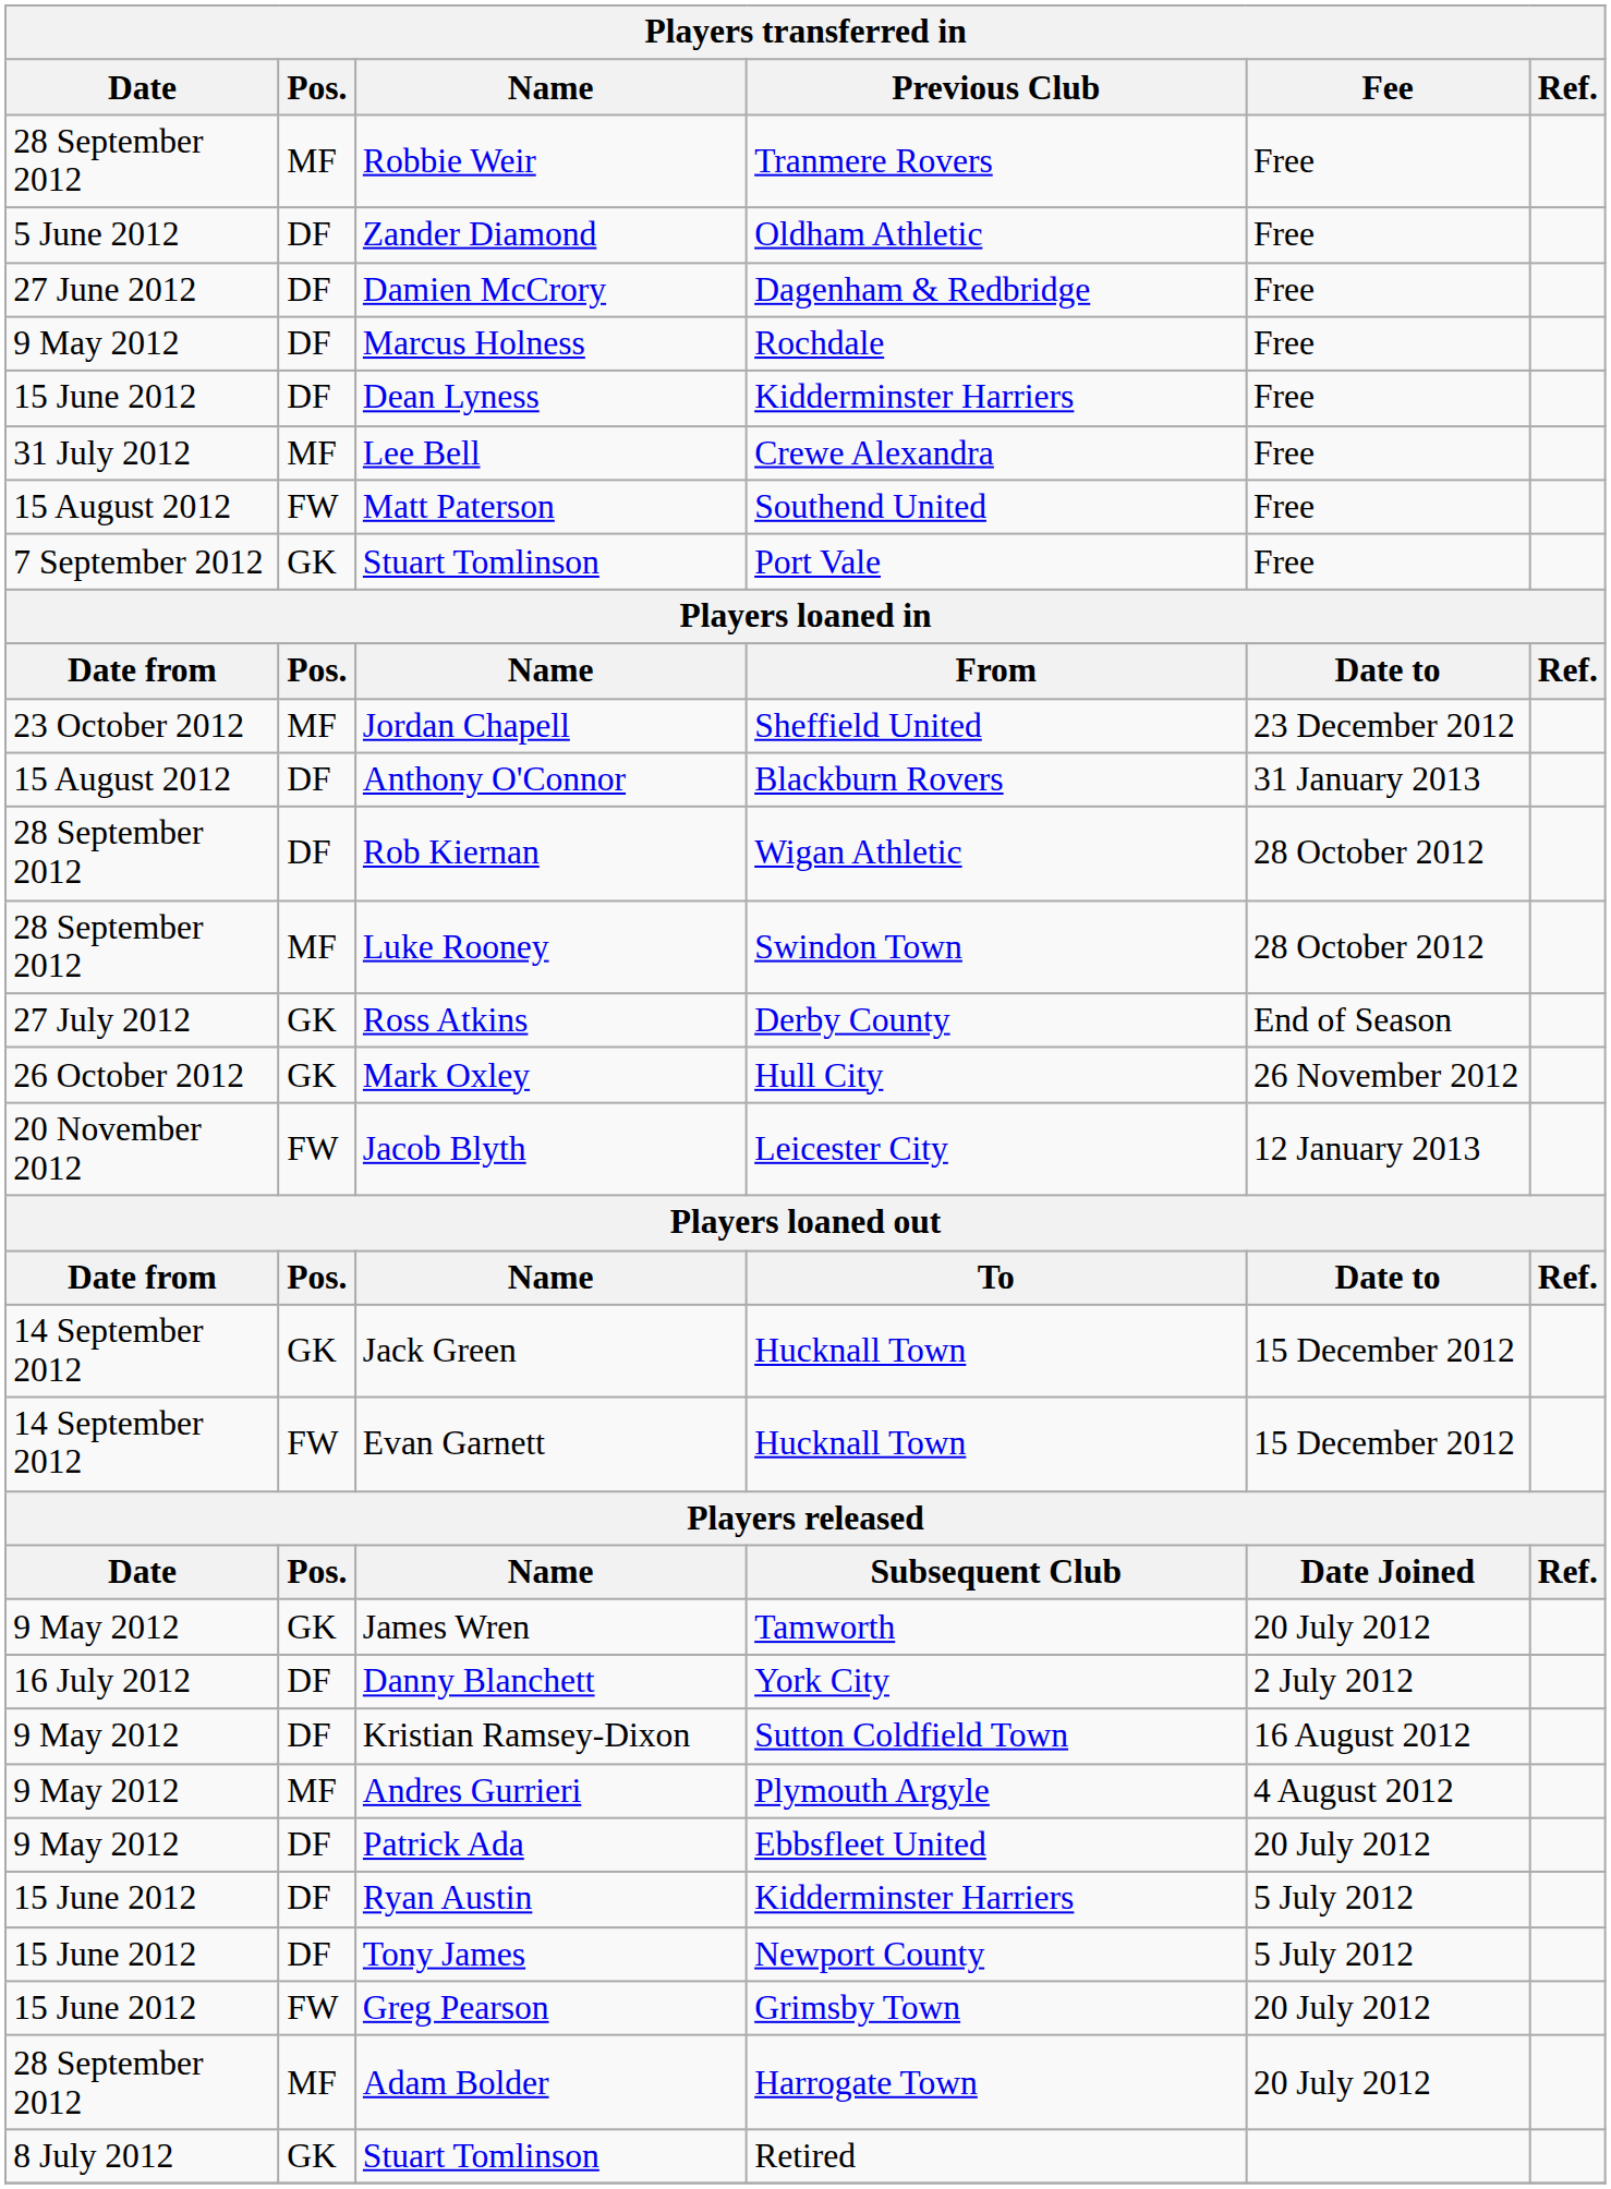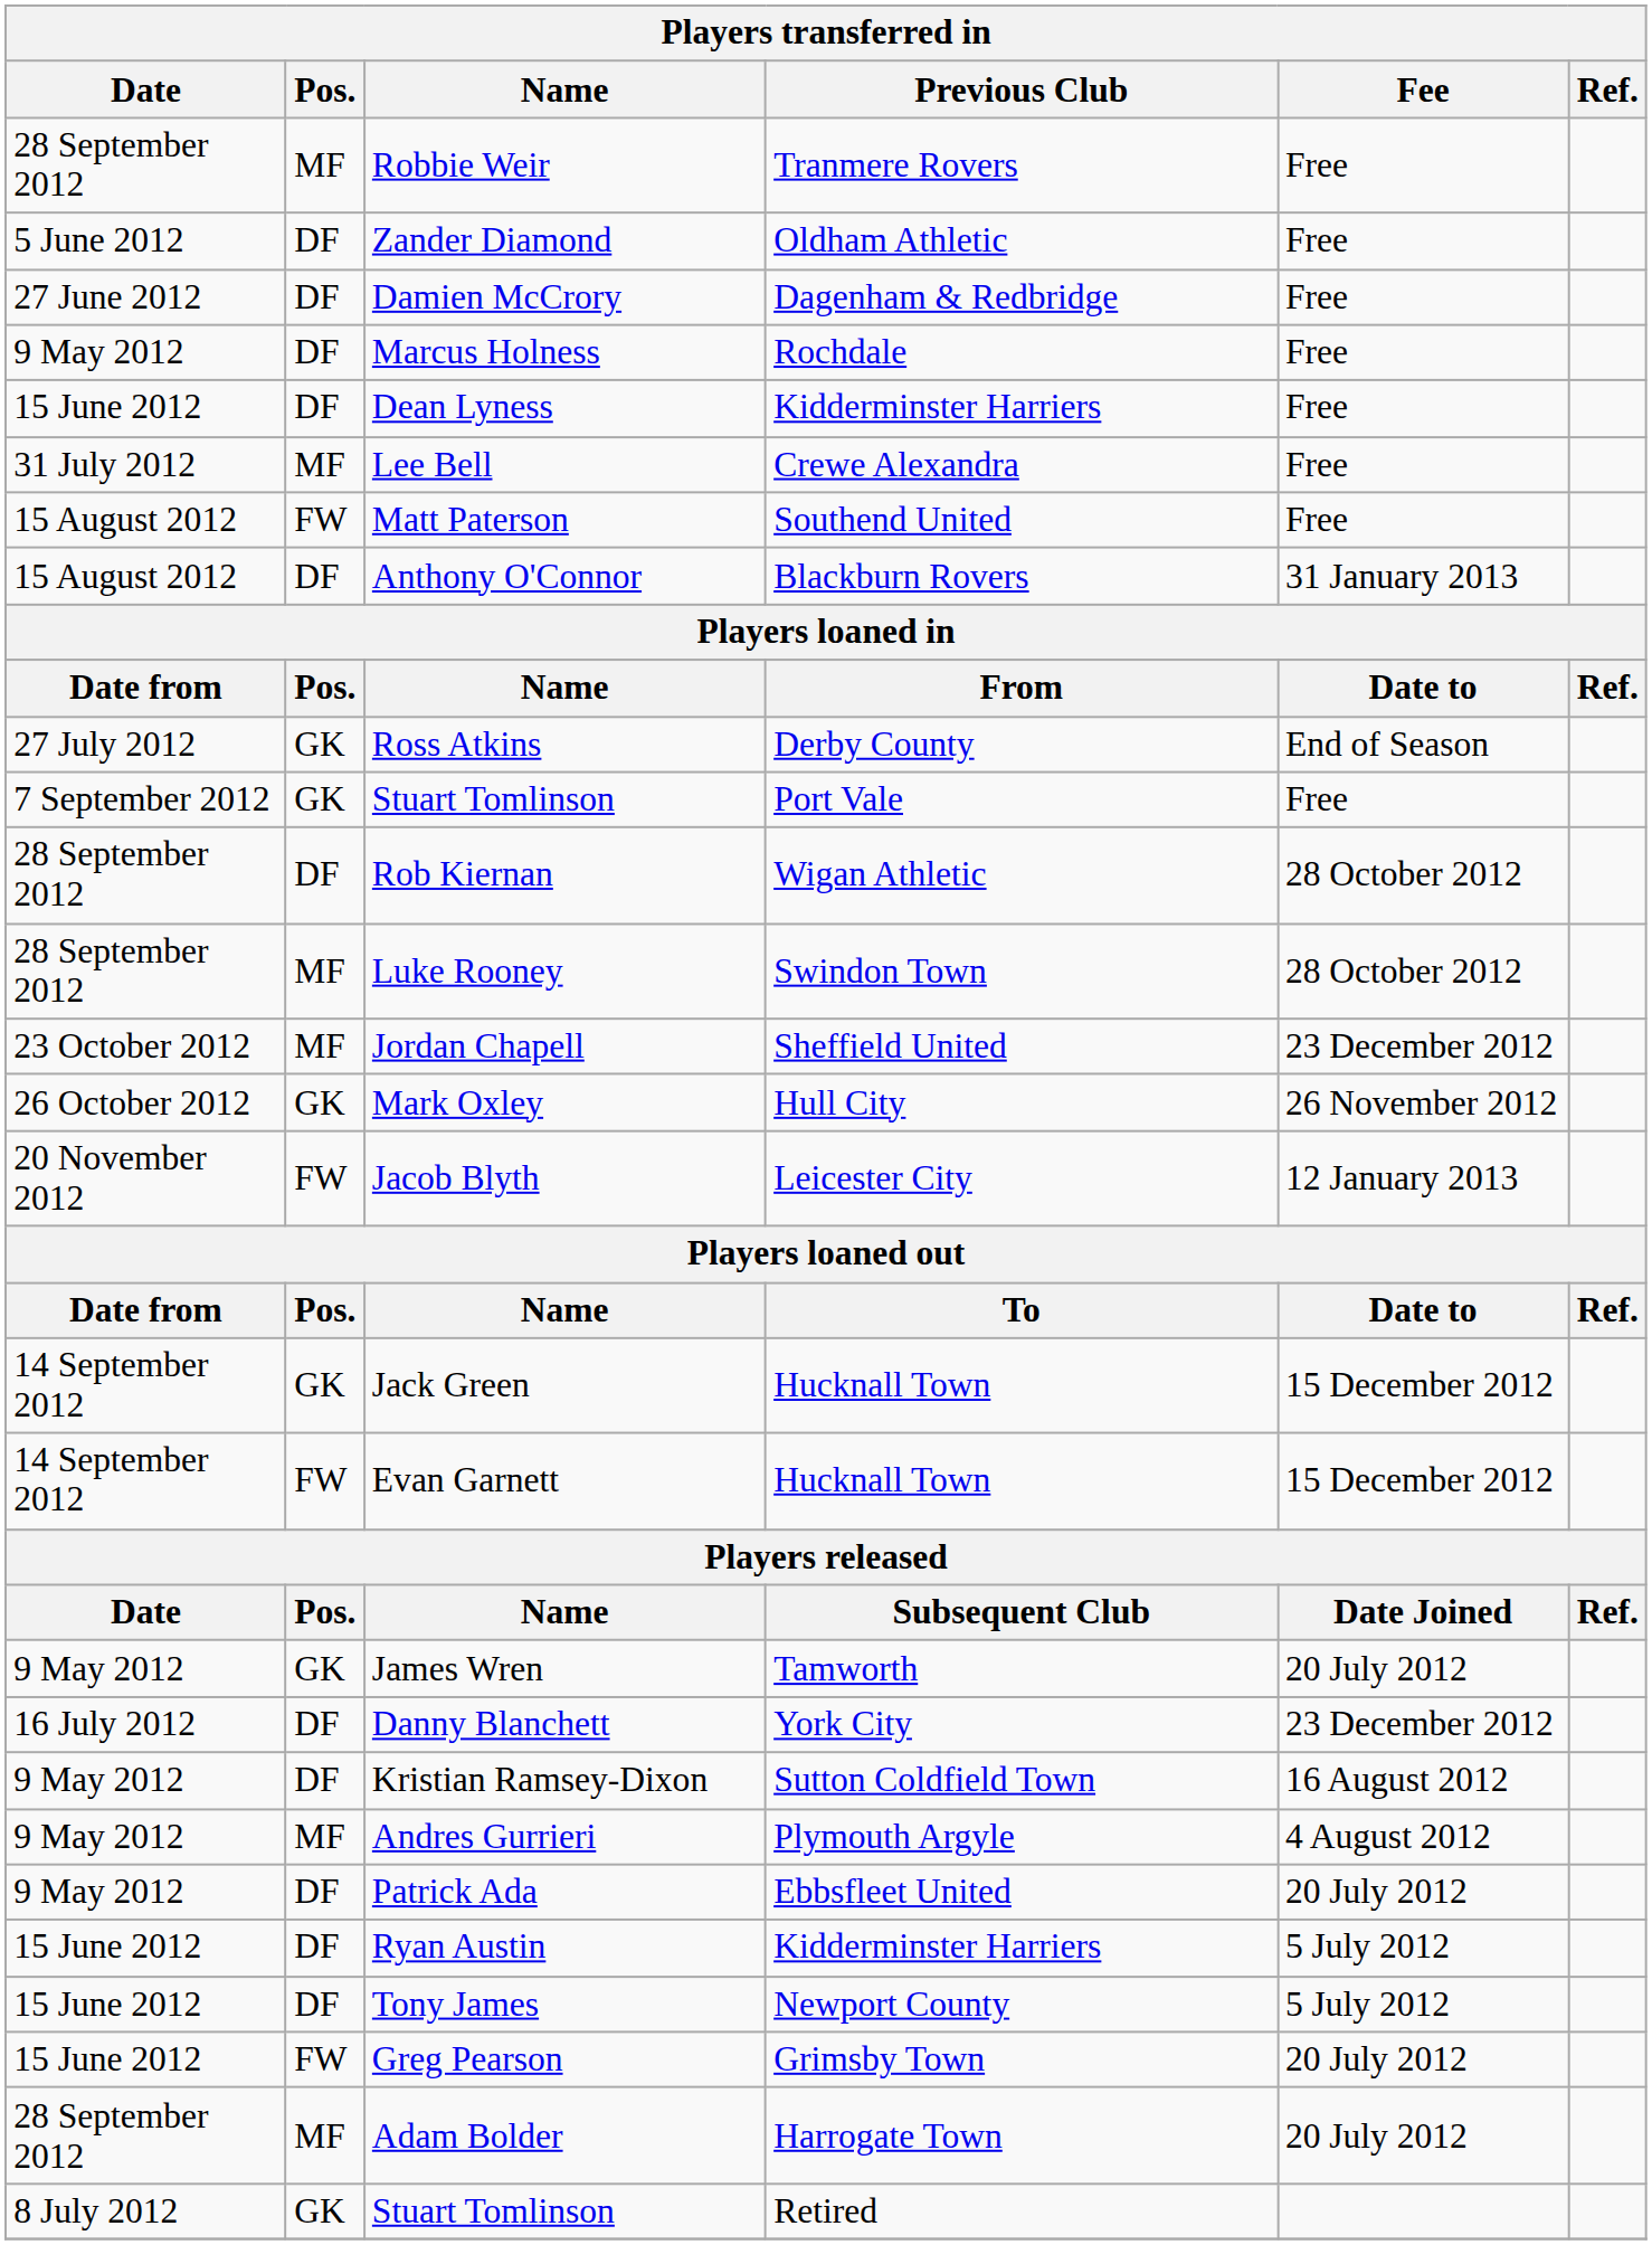rows swapped: Stuart Tomlinson / Port Vale <-> Anthony O'Connor
rows swapped: Ross Atkins <-> Jordan Chapell
Danny Blanchett | Fee: 2 July 2012 -> 23 December 2012
